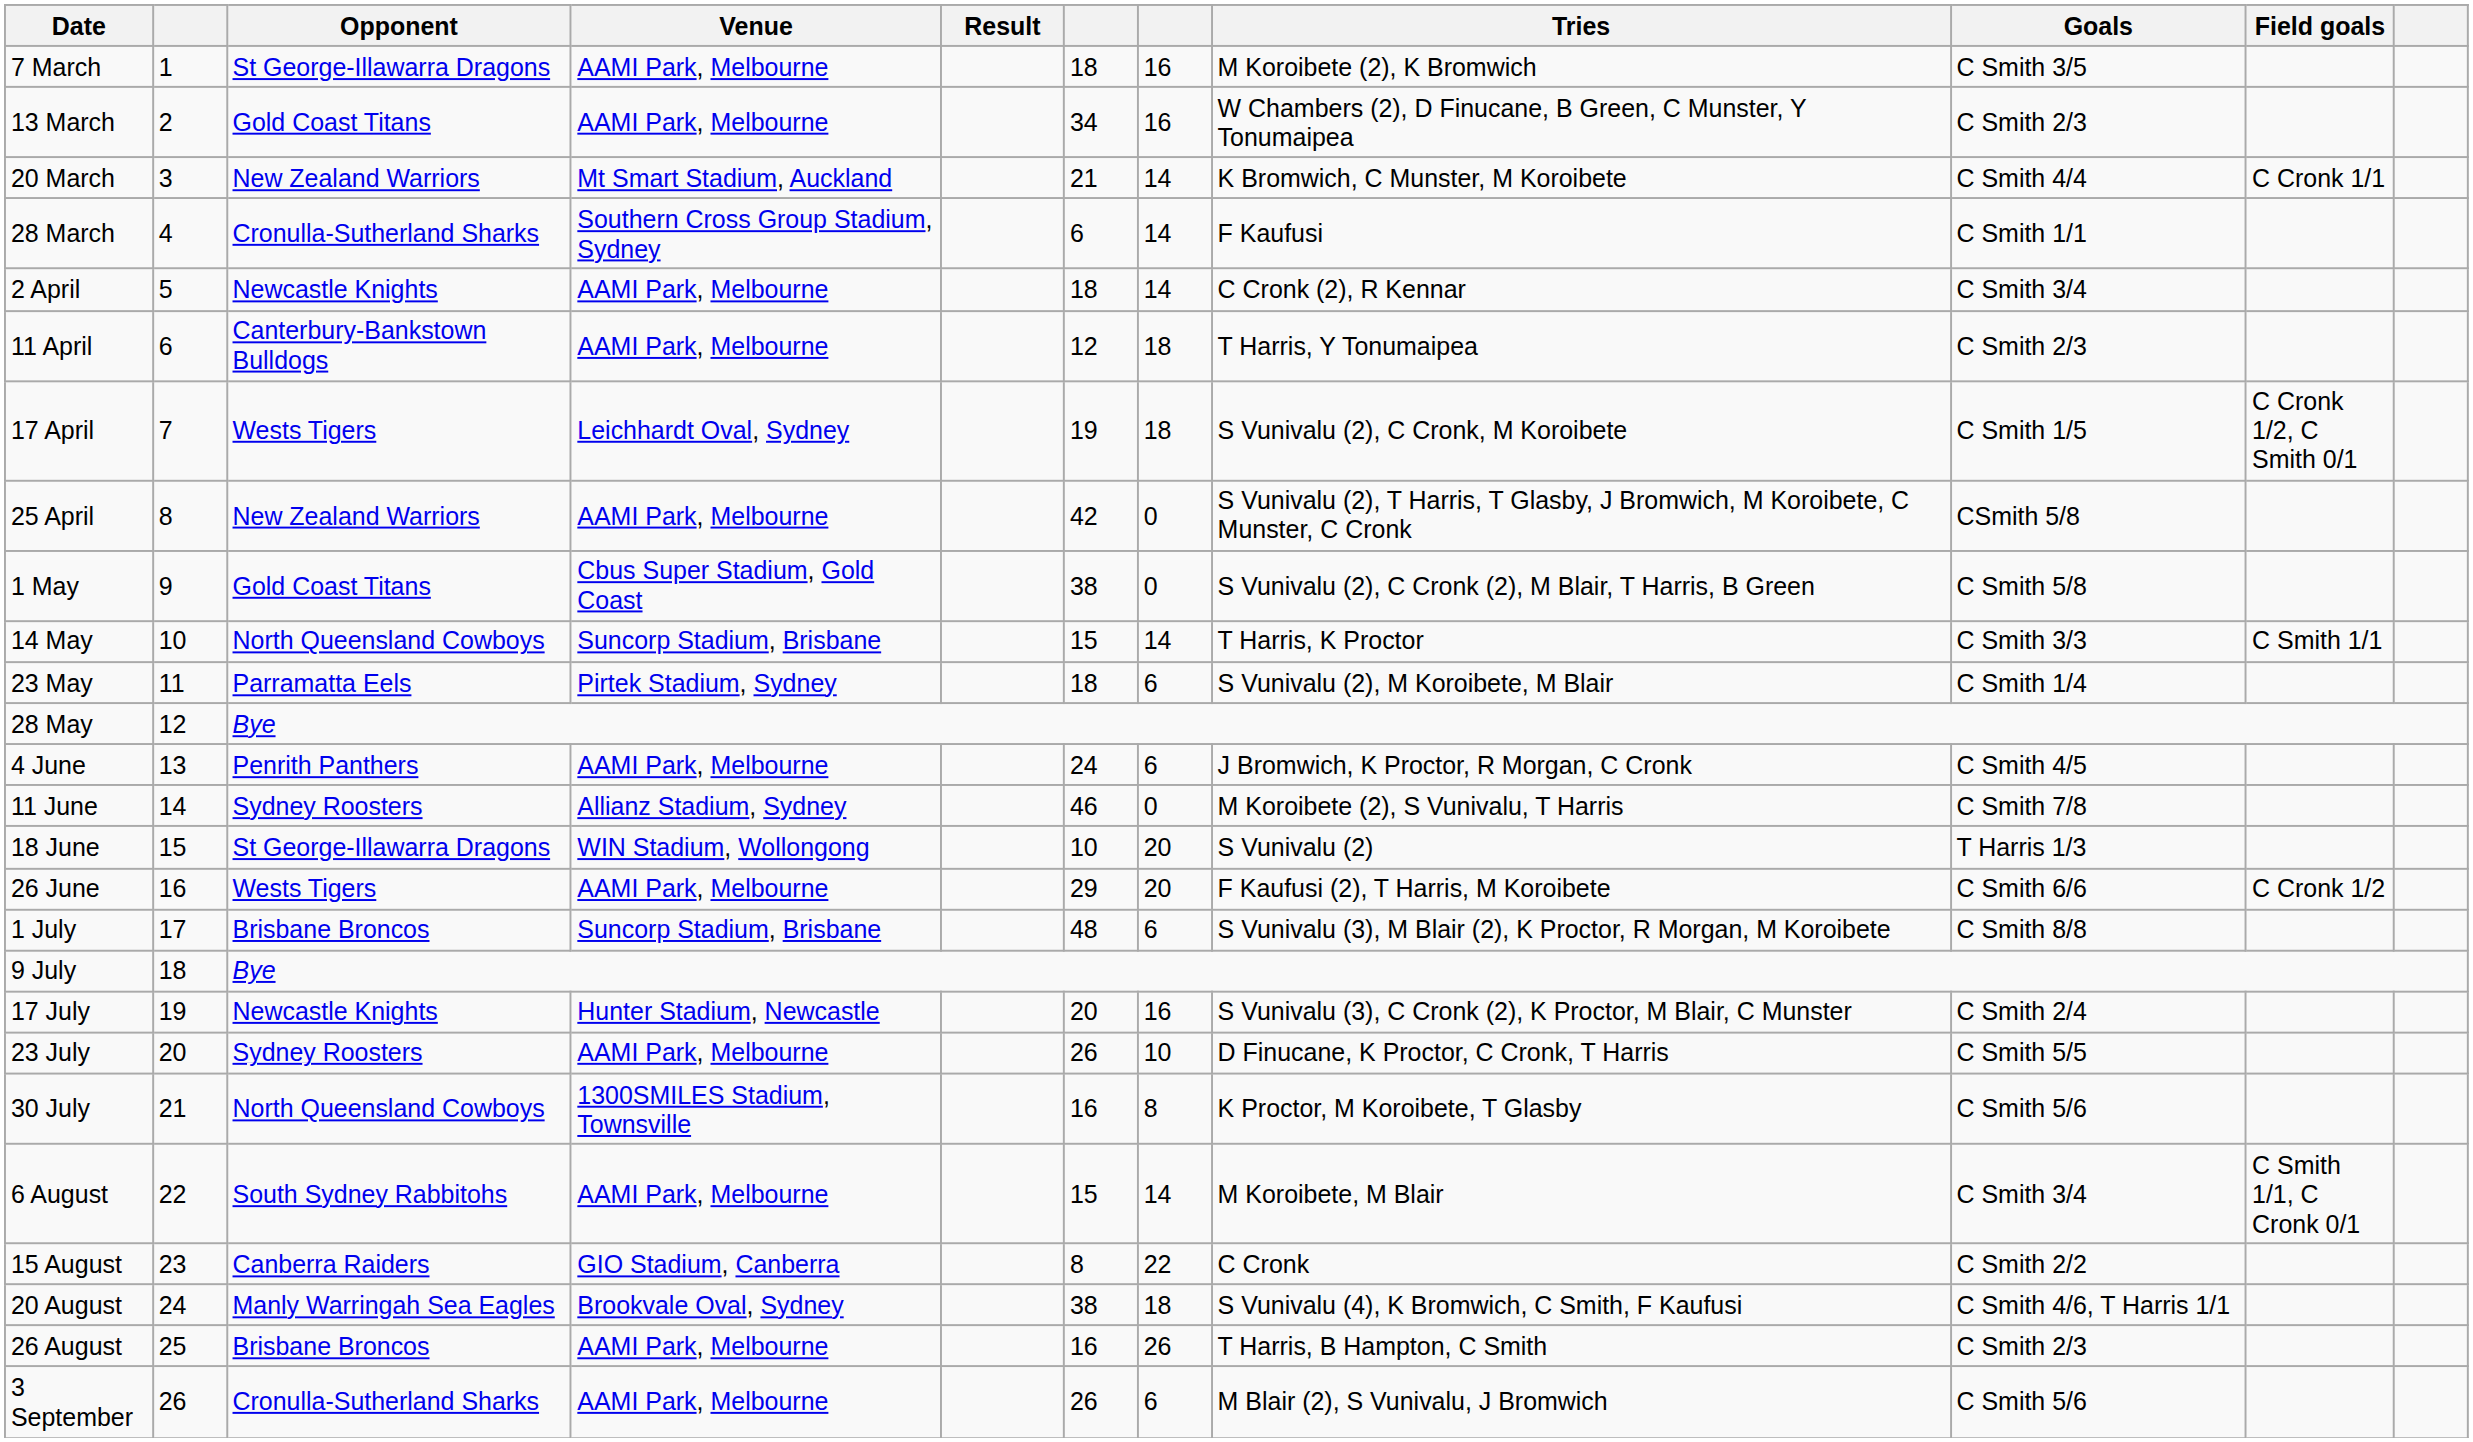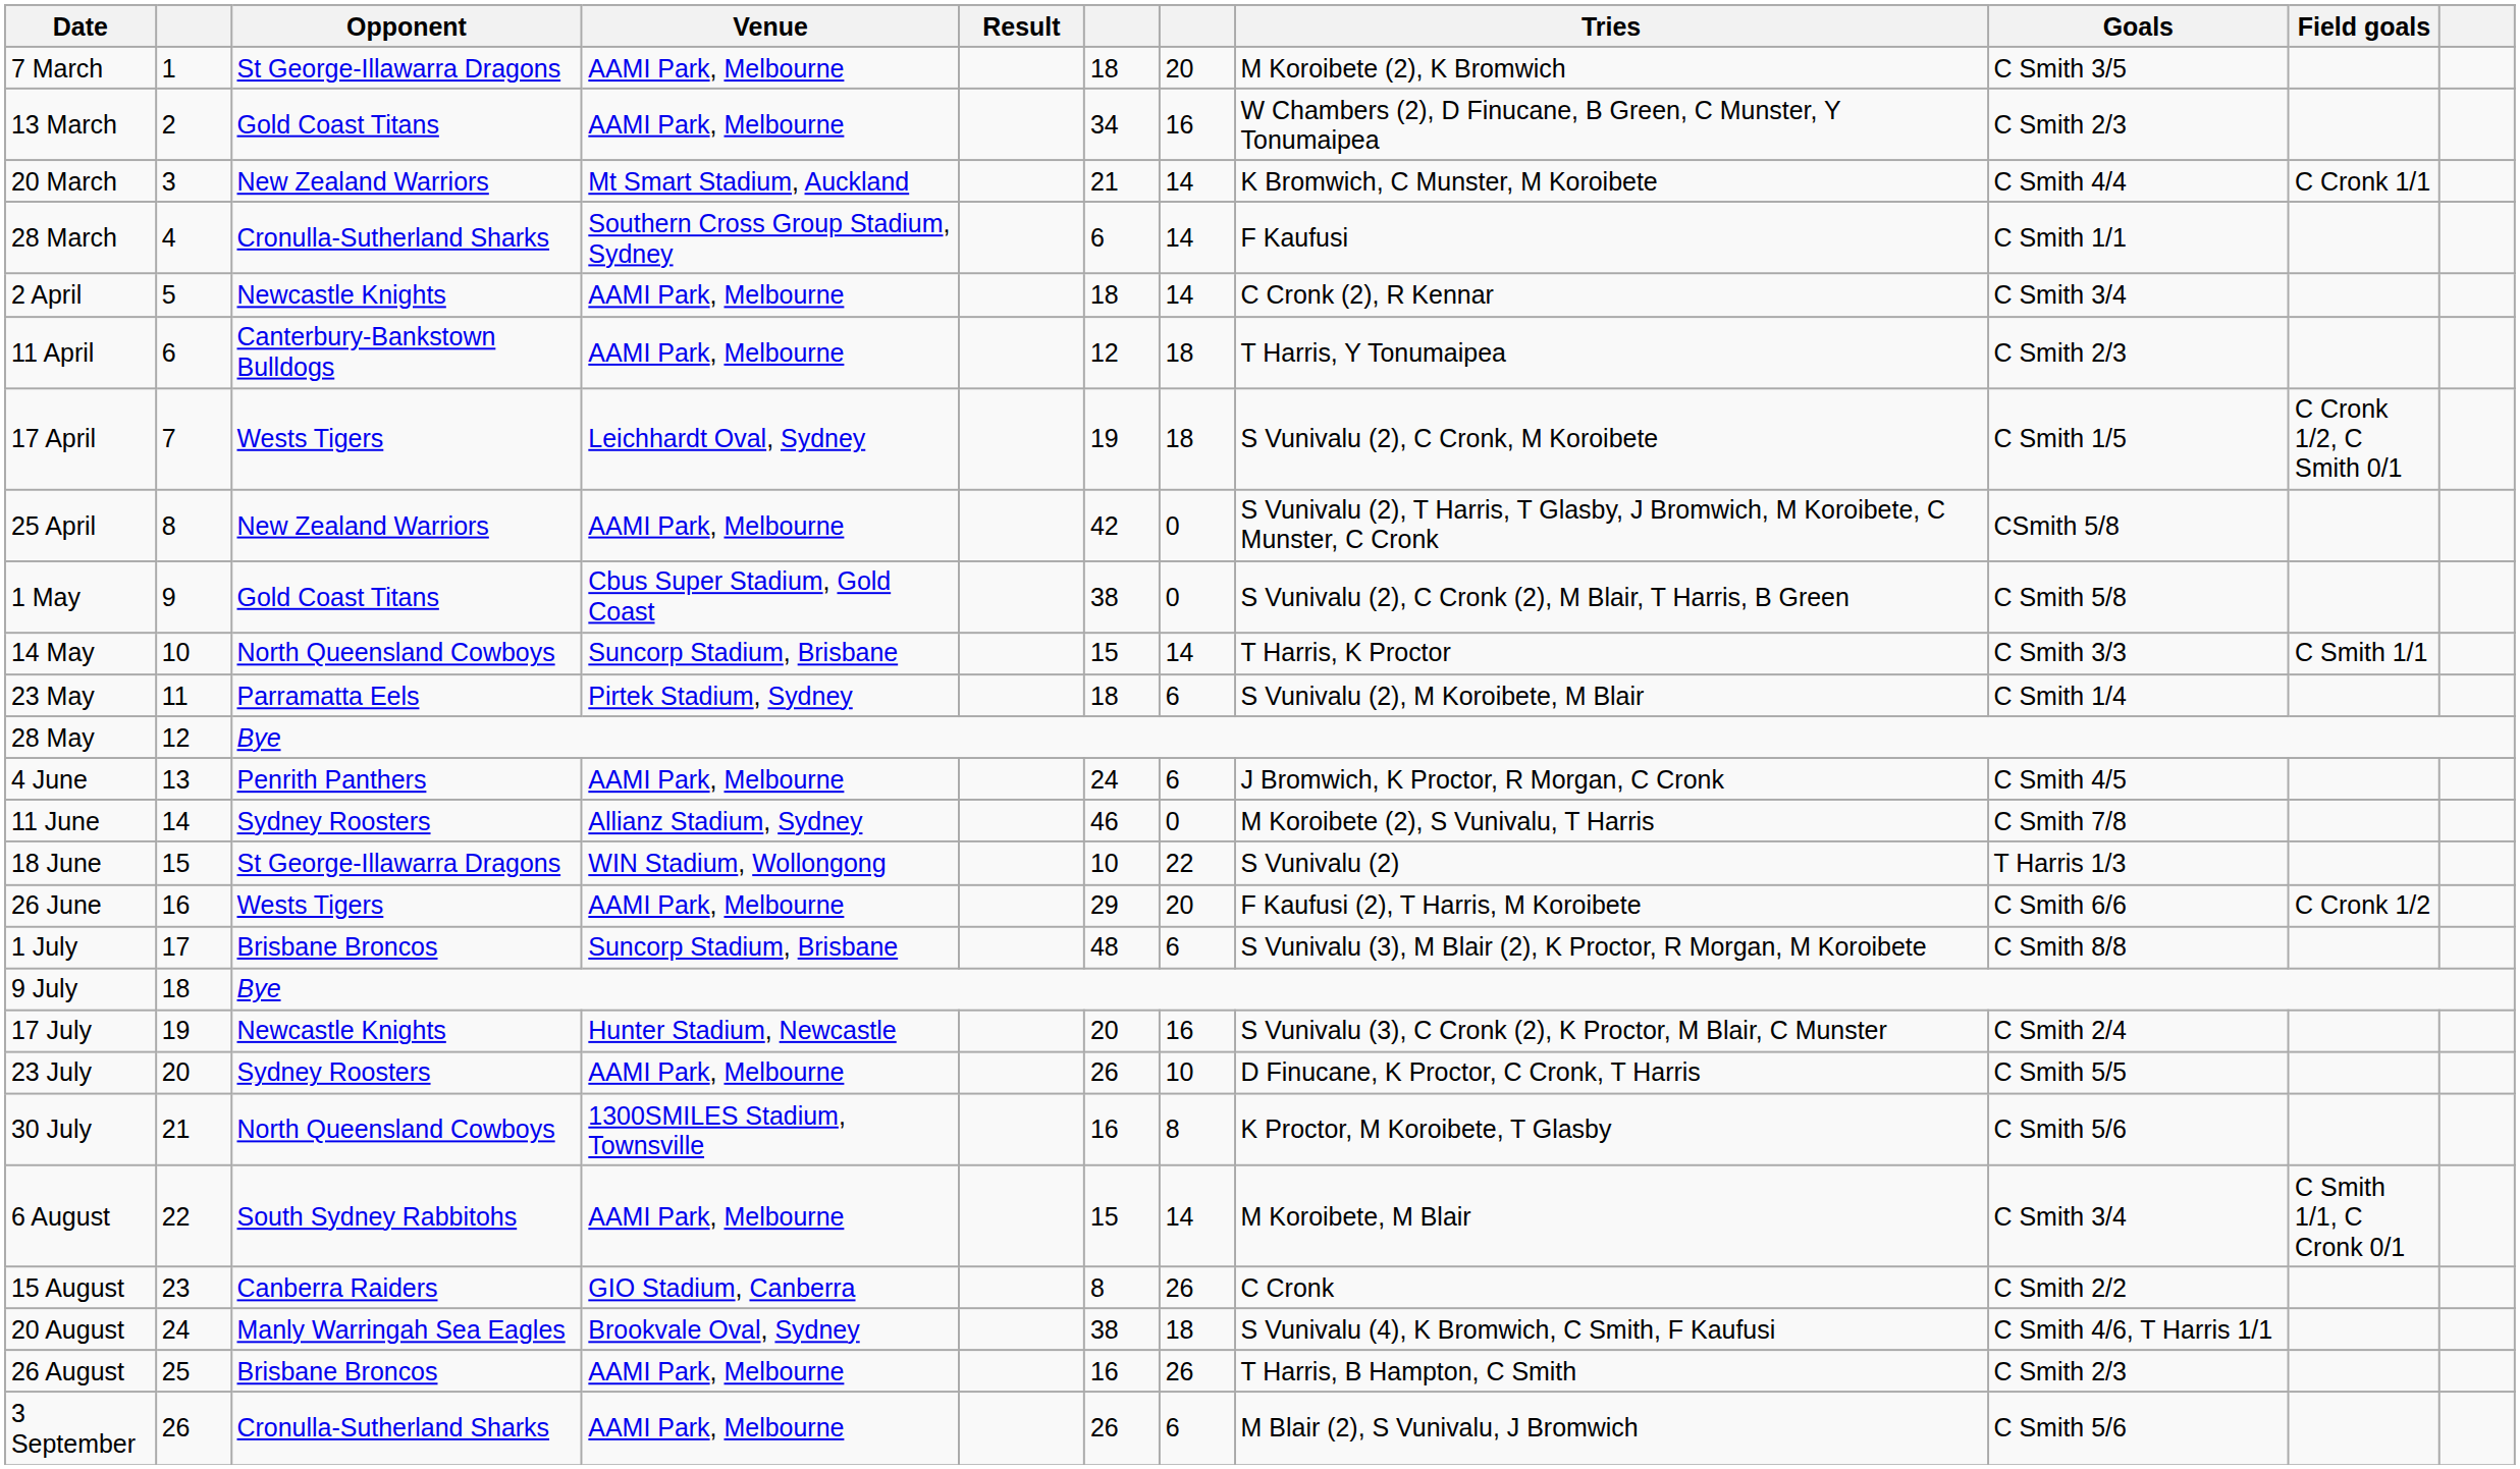7 March | column 7: 16 -> 20
18 June | column 7: 20 -> 22
15 August | column 7: 22 -> 26
